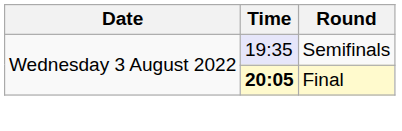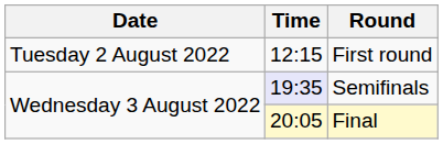+ row: Tuesday 2 August 2022 | 12:15 | First round
Final | Time: bold -> normal
